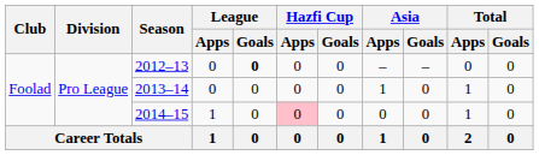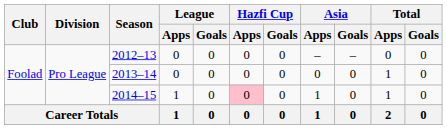2012–13 | League / Goals: bold -> normal
2013–14 | Asia / Apps: 1 -> 0
2014–15 | Asia / Apps: 0 -> 1
